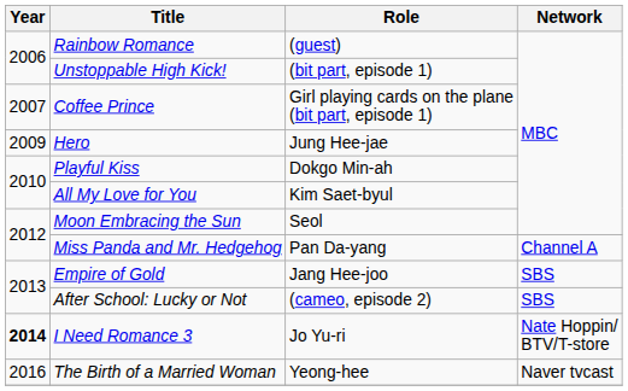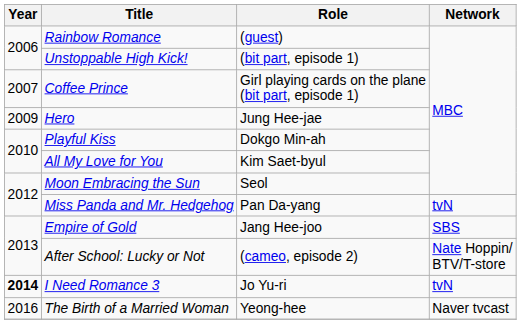Miss Panda and Mr. Hedgehog | Network: Channel A -> tvN
After School: Lucky or Not | Network: SBS -> Nate Hoppin/ BTV/T-store
I Need Romance 3 | Network: Nate Hoppin/ BTV/T-store -> tvN
